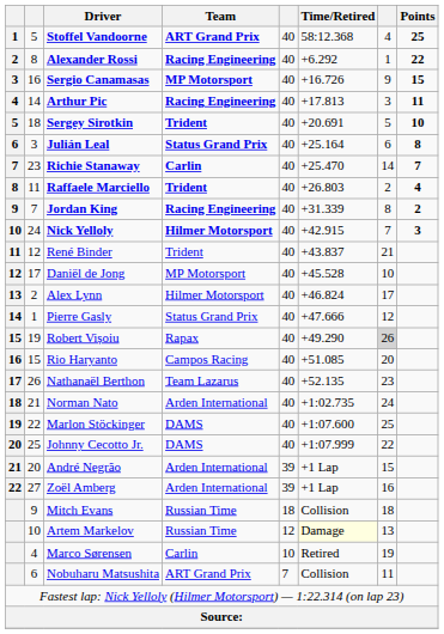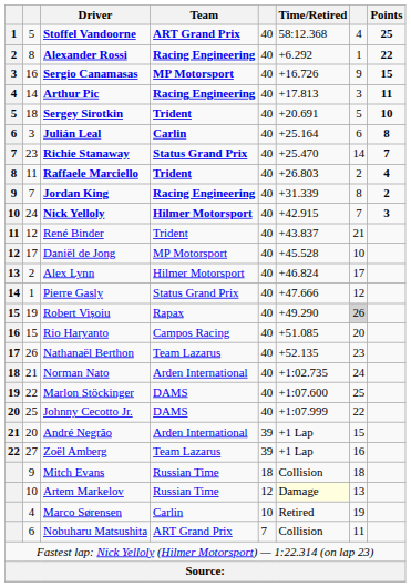Julián Leal | Team: Status Grand Prix -> Carlin
Richie Stanaway | Team: Carlin -> Status Grand Prix
Zoël Amberg | Team: Arden International -> Team Lazarus
